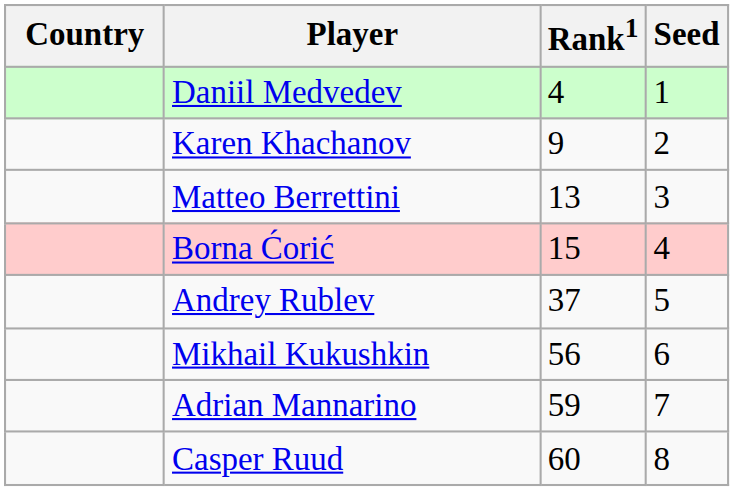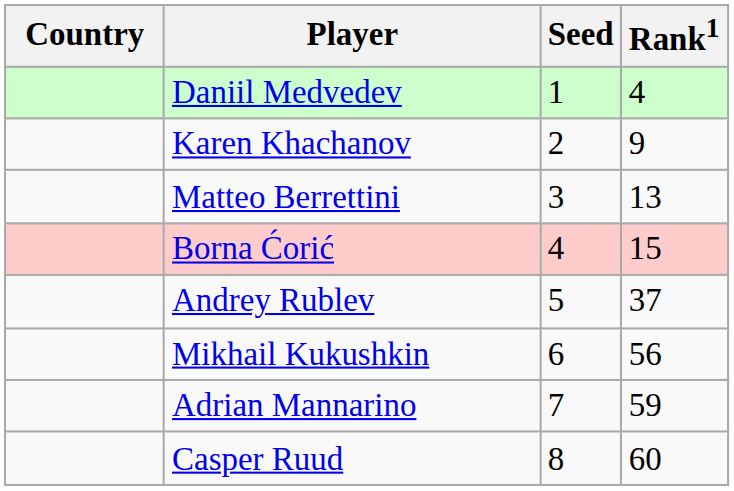columns swapped: Rank1 <-> Seed
